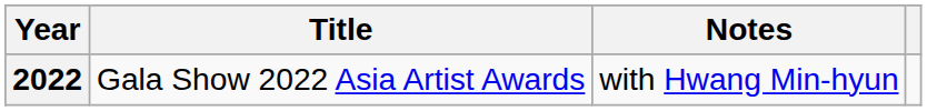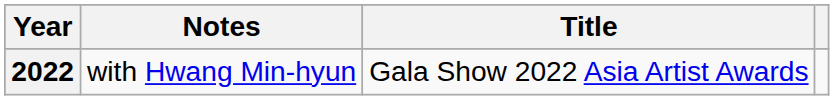columns swapped: Title <-> Notes
